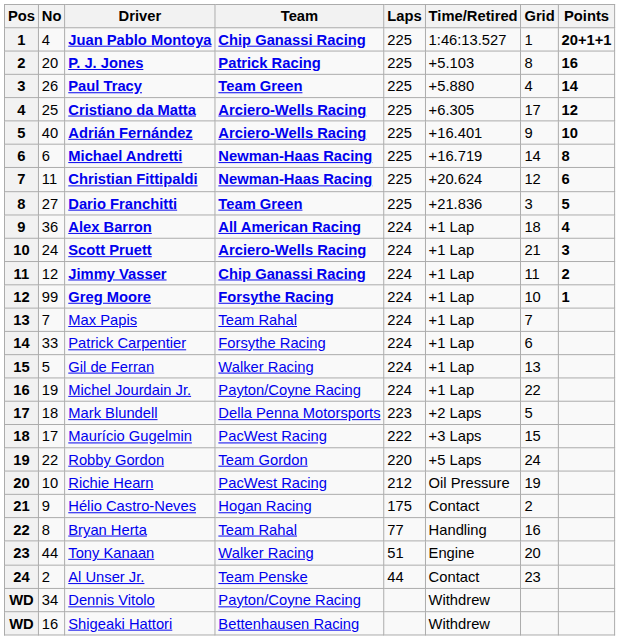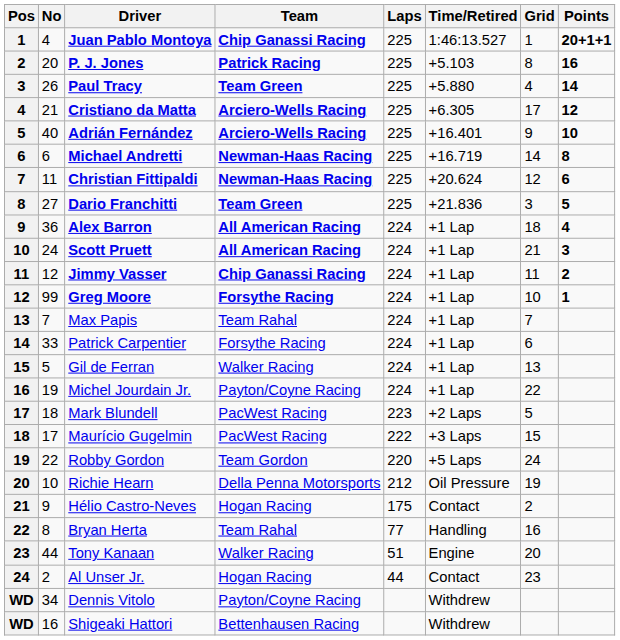Cristiano da Matta | No: 25 -> 21
Scott Pruett | Team: Arciero-Wells Racing -> All American Racing
Mark Blundell | Team: Della Penna Motorsports -> PacWest Racing
Richie Hearn | Team: PacWest Racing -> Della Penna Motorsports
Al Unser Jr. | Team: Team Penske -> Hogan Racing
